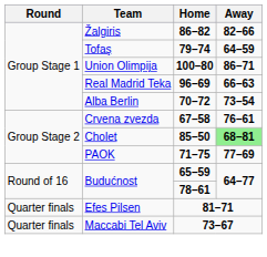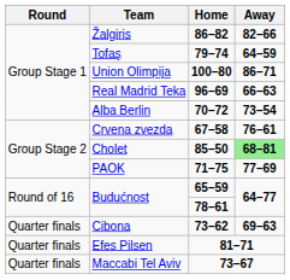+ row: Quarter finals | Cibona | 73–62 | 69–63
